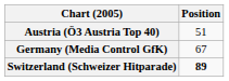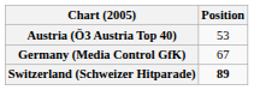Austria (Ö3 Austria Top 40) | Position: 51 -> 53
